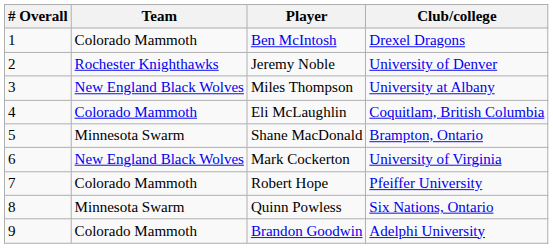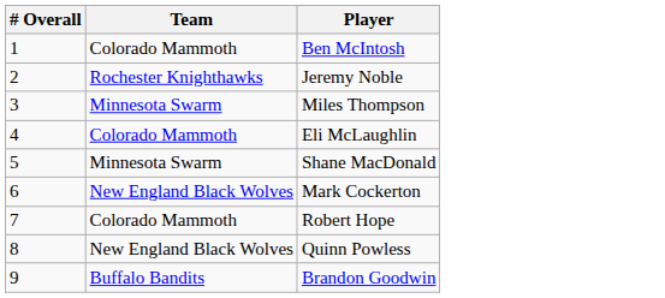- column: Club/college | Drexel Dragons | University of Denver | University at Albany | Coquitlam, British Columbia | Brampton, Ontario | University of Virginia | Pfeiffer University | Six Nations, Ontario | Adelphi University
Miles Thompson | Team: New England Black Wolves -> Minnesota Swarm
Quinn Powless | Team: Minnesota Swarm -> New England Black Wolves
Brandon Goodwin | Team: Colorado Mammoth -> Buffalo Bandits
